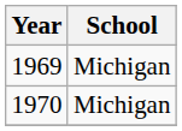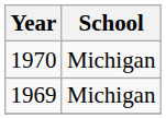rows swapped: 1969 <-> 1970
